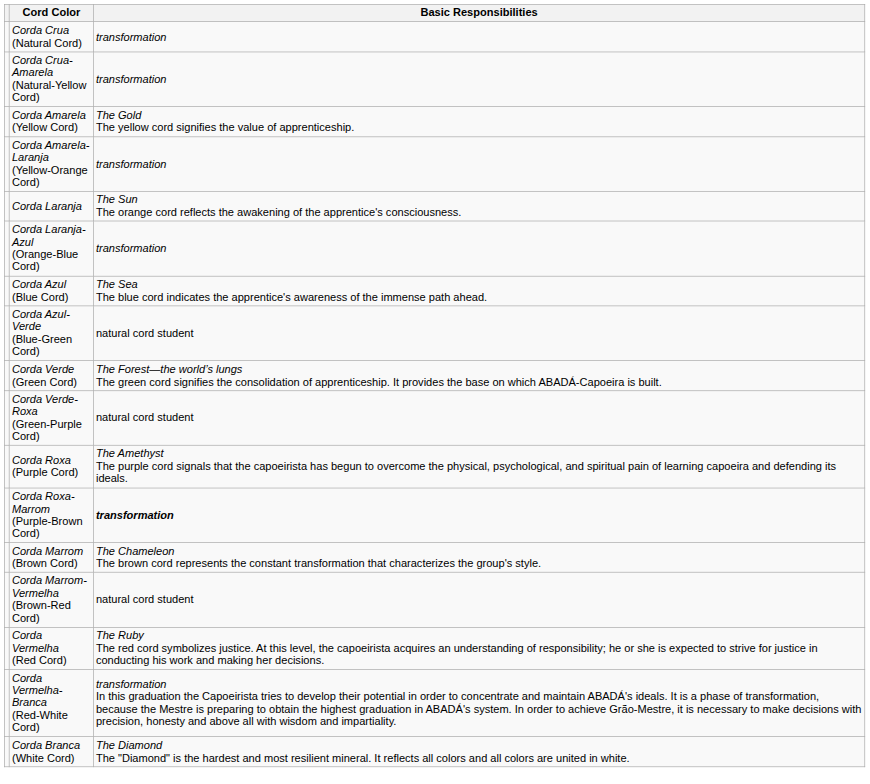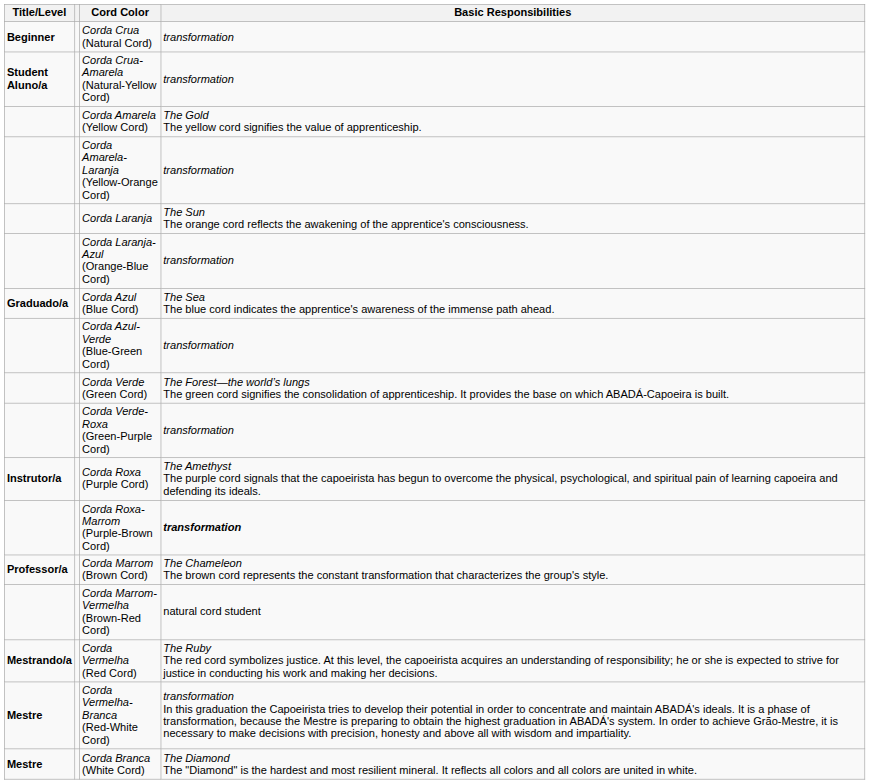+ column: Title/Level | Beginner | Student Aluno/a | Graduado/a | Instrutor/a | Professor/a | Mestrando/a | Mestre | Mestre
Corda Azul-Verde (Blue-Green Cord) | Basic Responsibilities: natural cord student -> transformation
Corda Verde-Roxa (Green-Purple Cord) | Basic Responsibilities: natural cord student -> transformation
